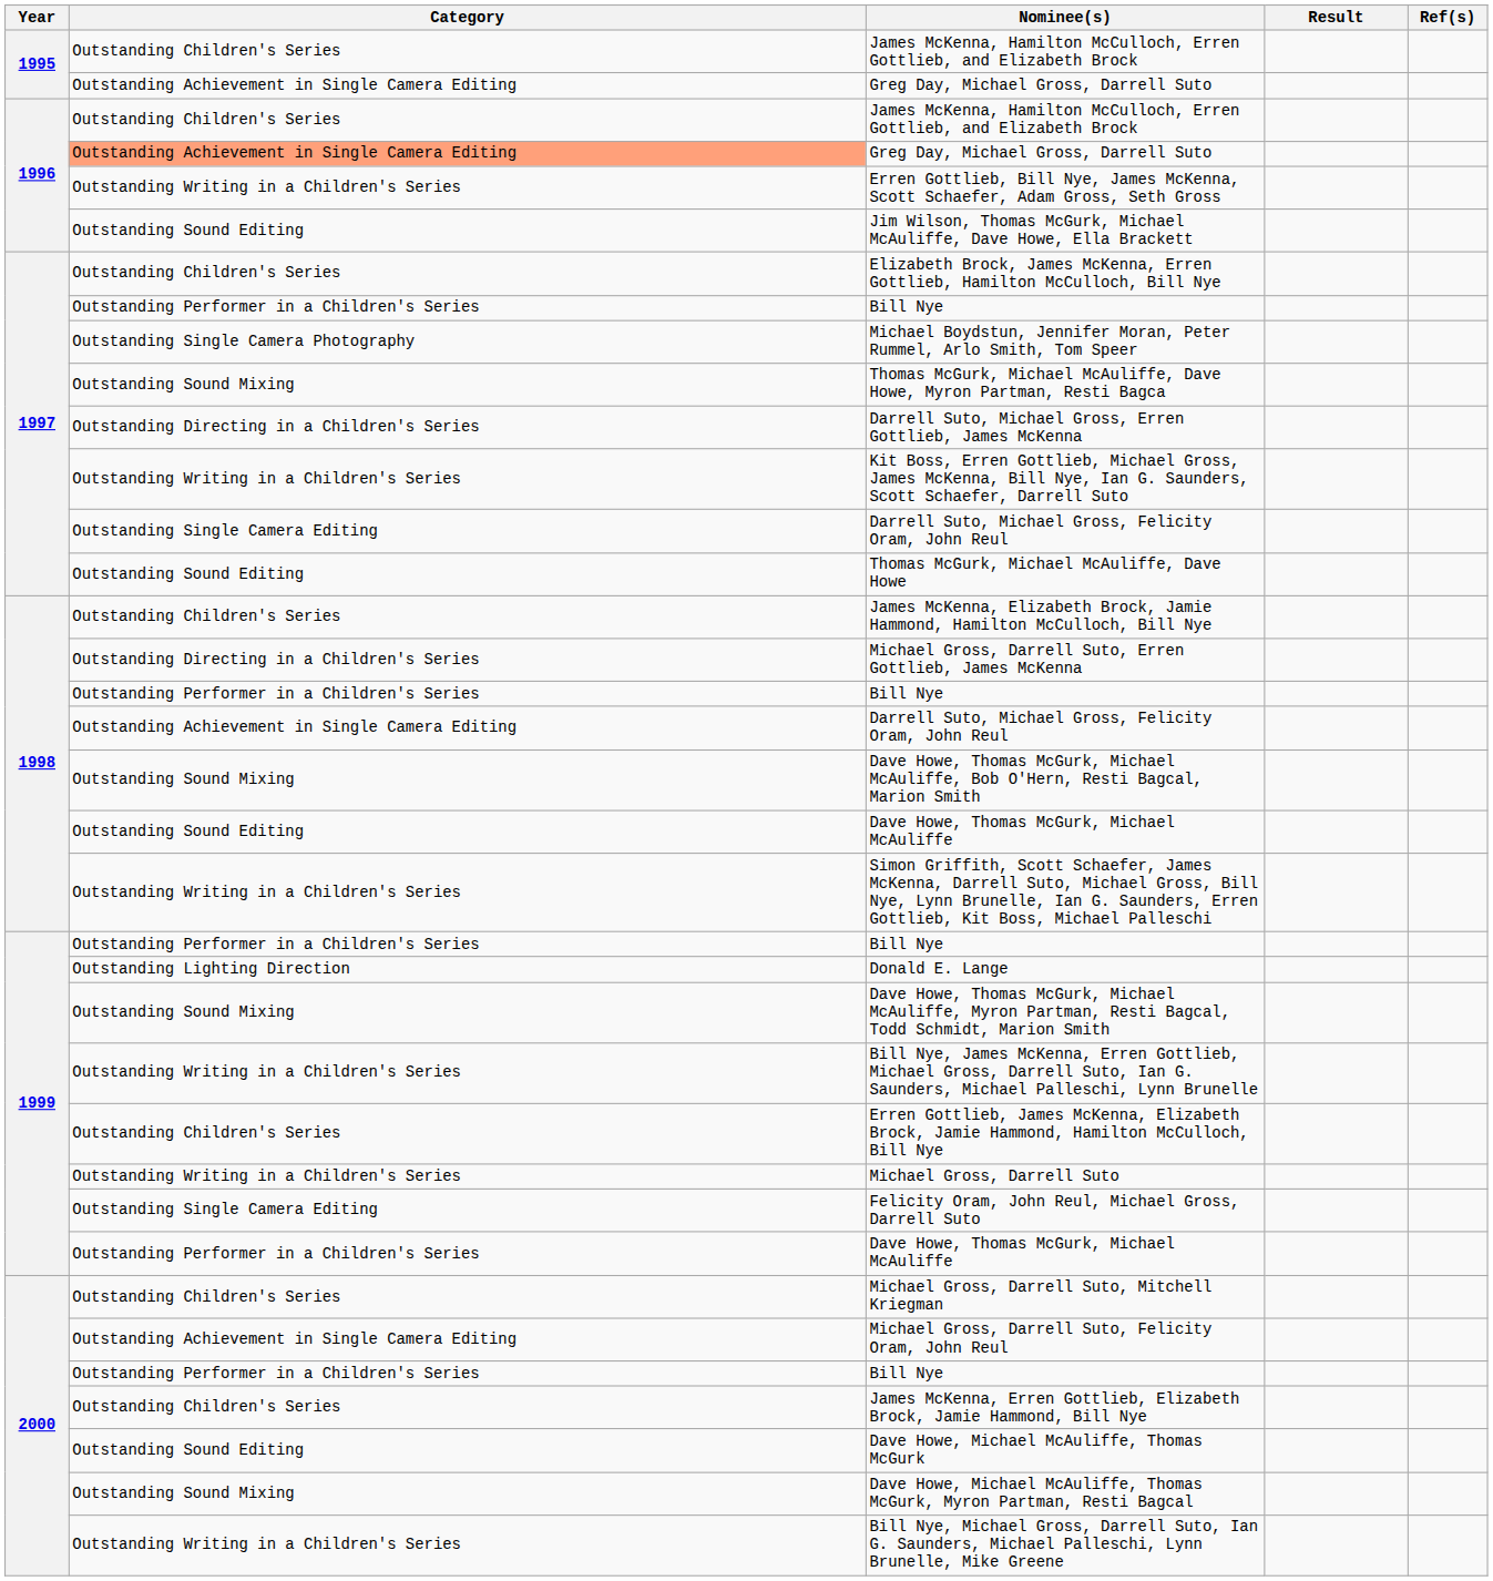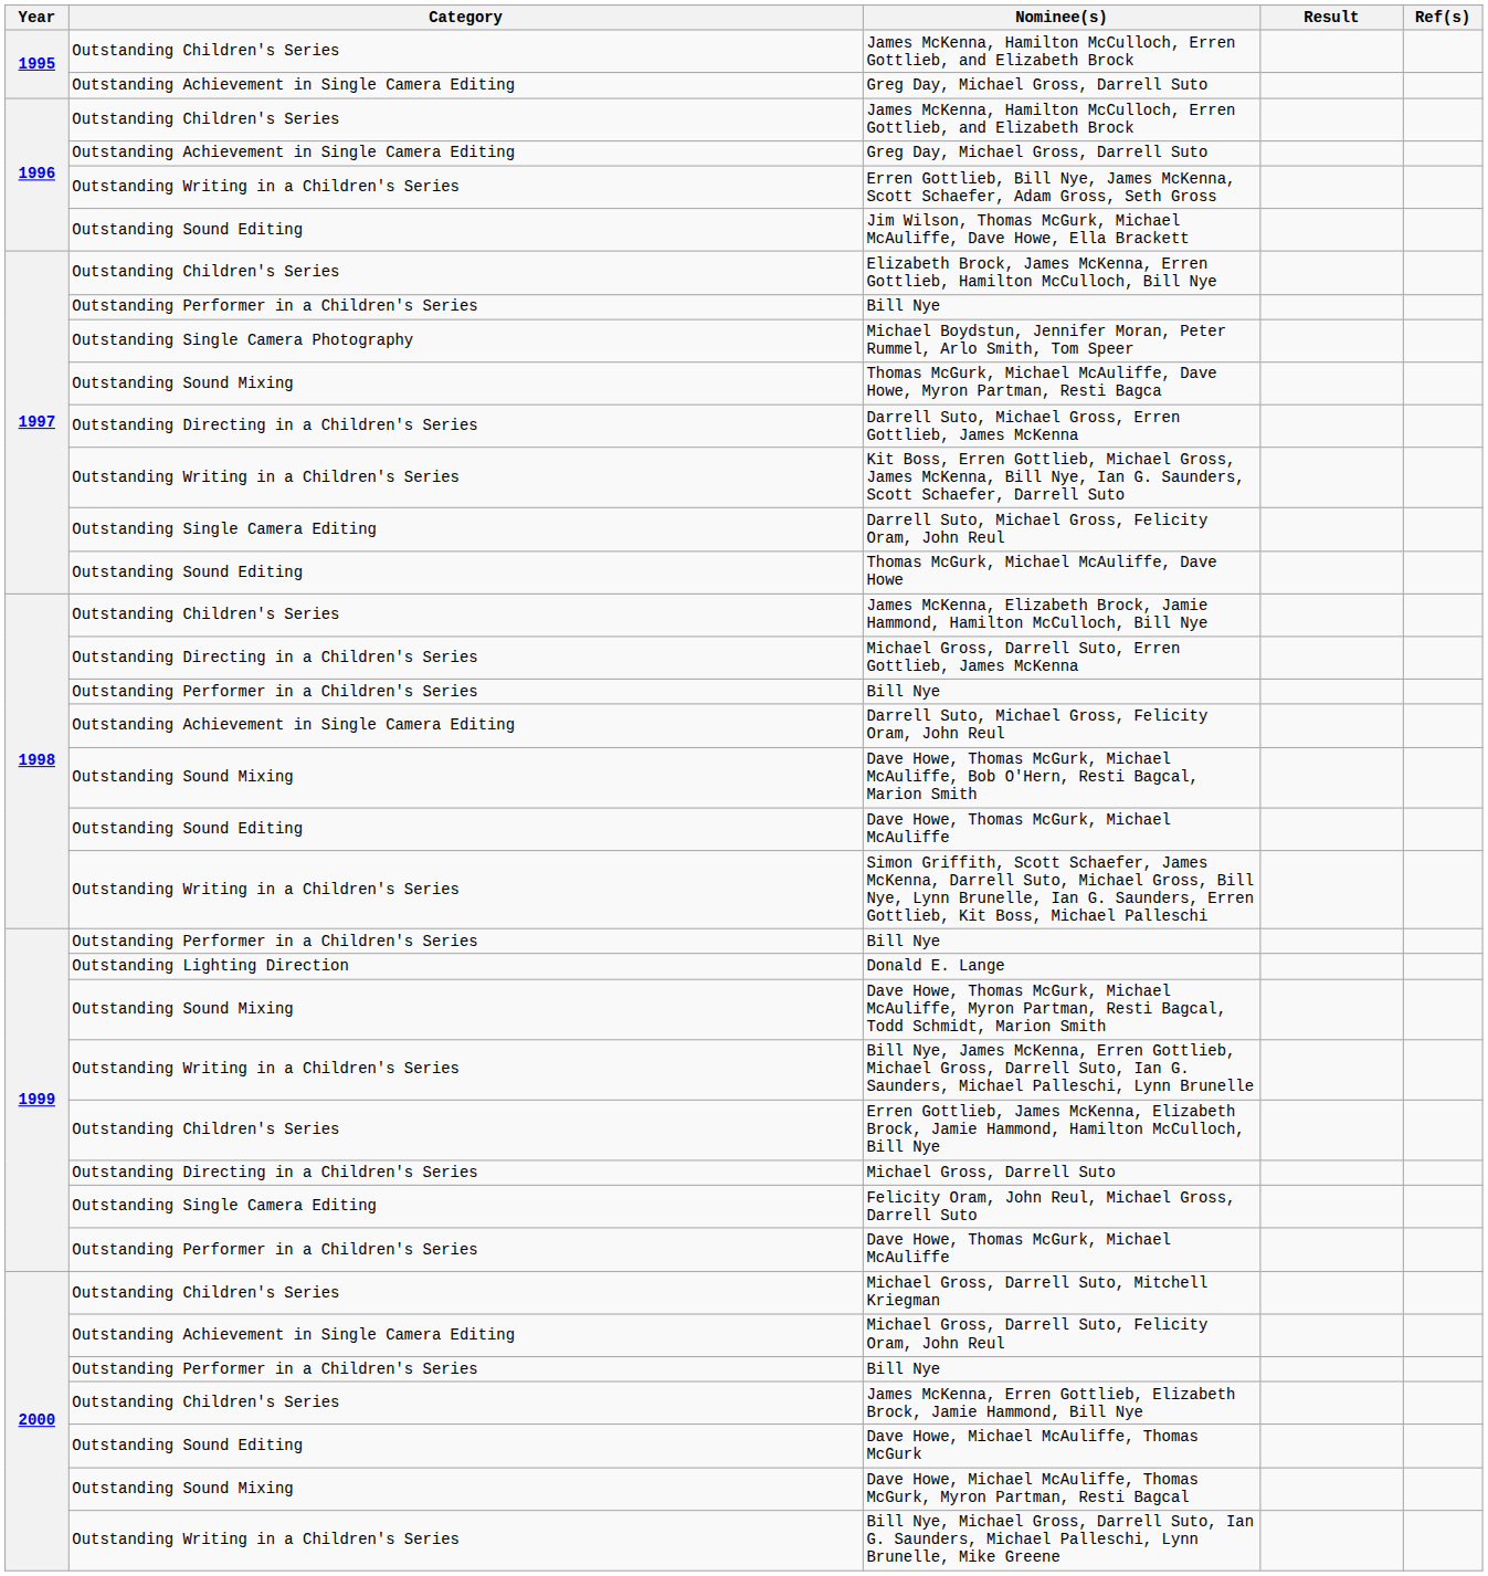1996 / Greg Day, Michael Gross, Darrell Suto | Category: lightsalmon background -> no background
Michael Gross, Darrell Suto | Category: Outstanding Writing in a Children's Series -> Outstanding Directing in a Children's Series
